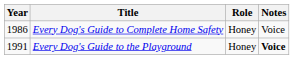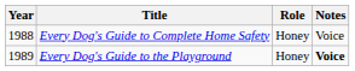Every Dog's Guide to Complete Home Safety | Year: 1986 -> 1988
Every Dog's Guide to the Playground | Year: 1991 -> 1989
